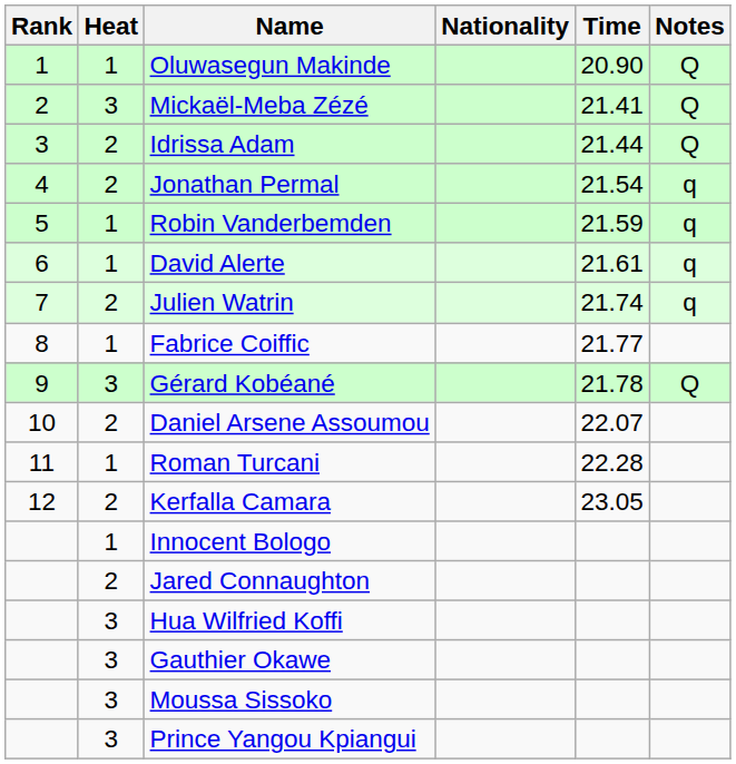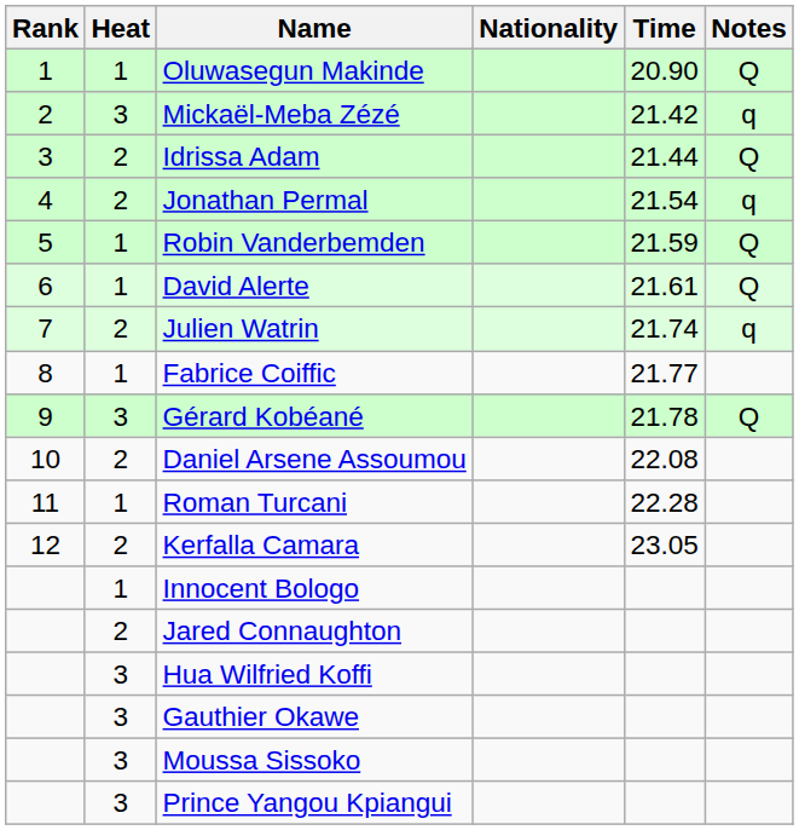Mickaël-Meba Zézé | Time: 21.41 -> 21.42
Mickaël-Meba Zézé | Notes: Q -> q
Robin Vanderbemden | Notes: q -> Q
David Alerte | Notes: q -> Q
Daniel Arsene Assoumou | Time: 22.07 -> 22.08
